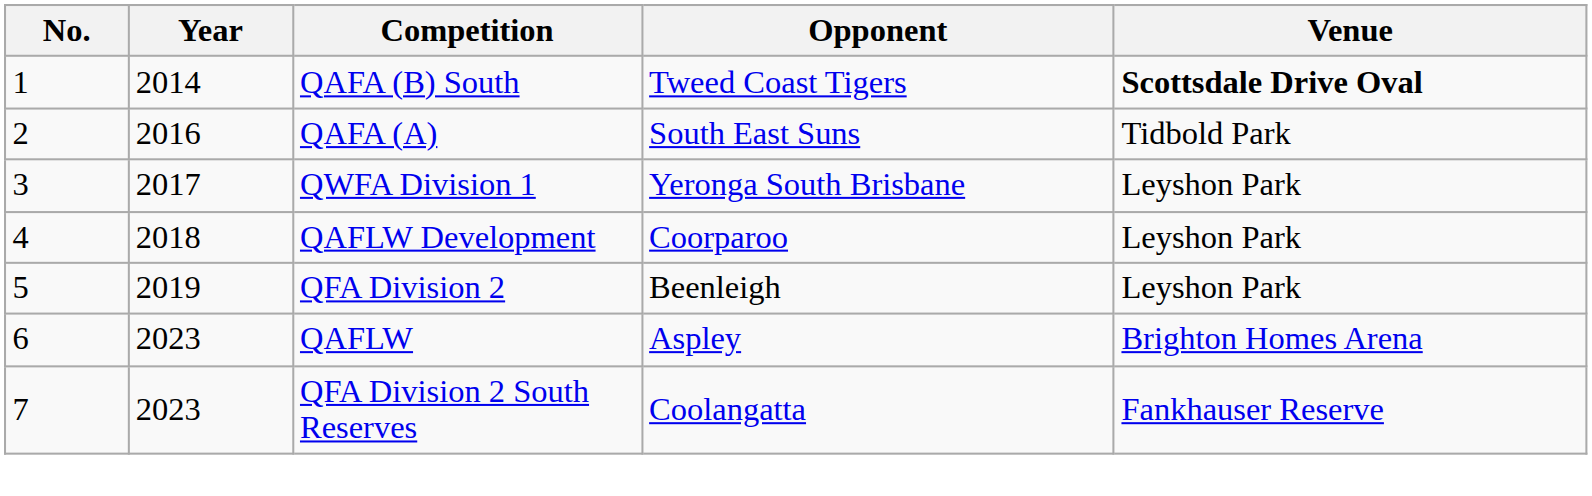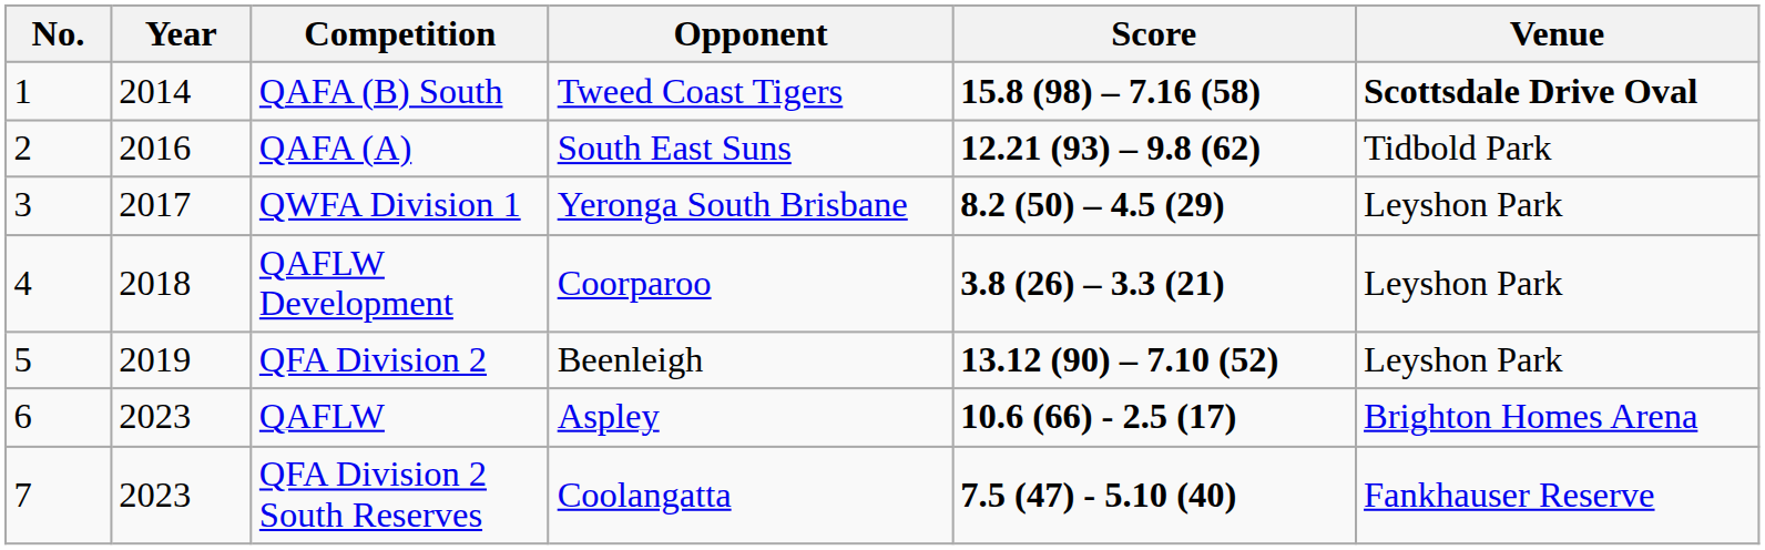+ column: Score | 15.8 (98) – 7.16 (58) | 12.21 (93) – 9.8 (62) | 8.2 (50) – 4.5 (29) | 3.8 (26) – 3.3 (21) | 13.12 (90) – 7.10 (52) | 10.6 (66) - 2.5 (17) | 7.5 (47) - 5.10 (40)
